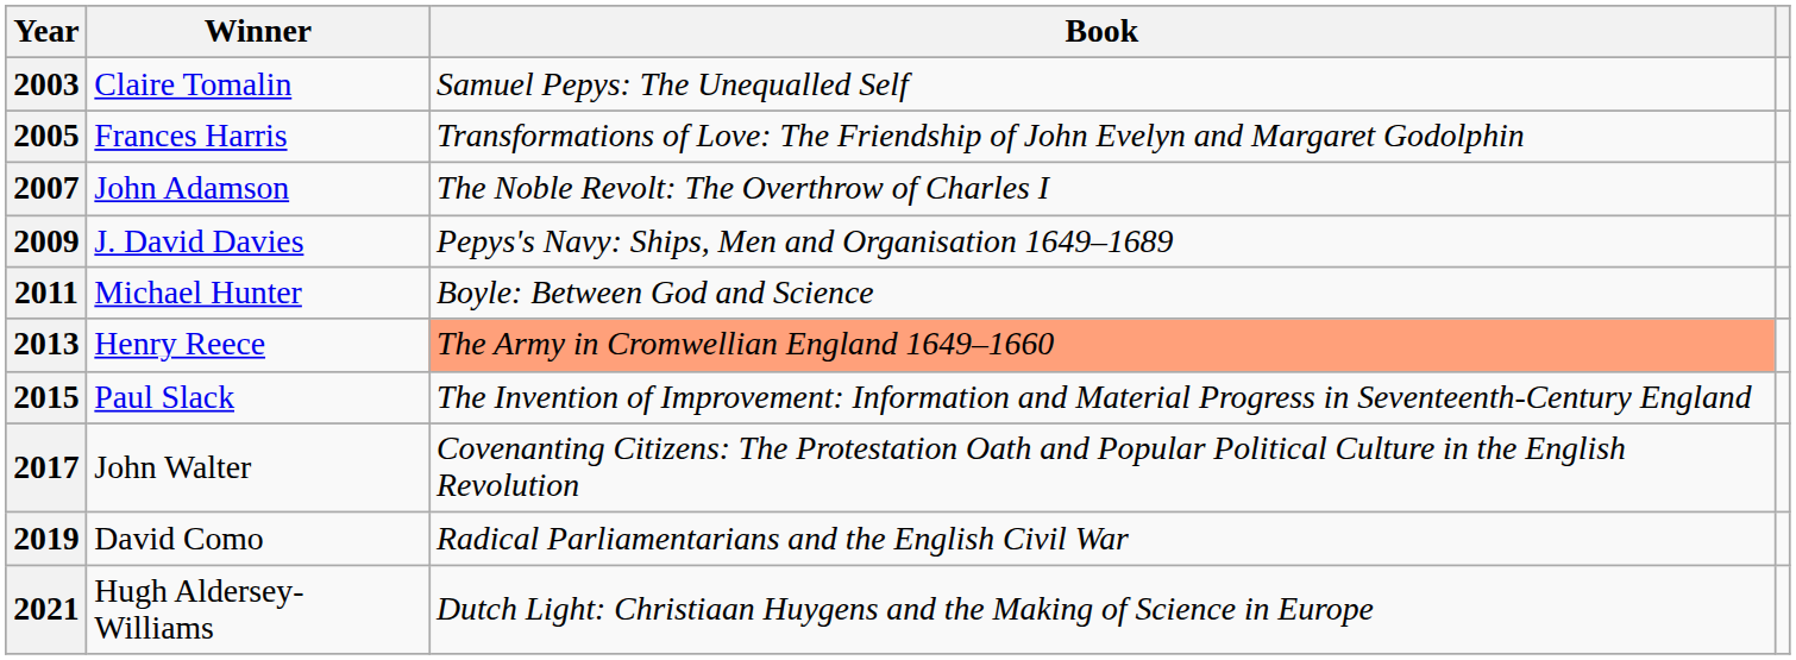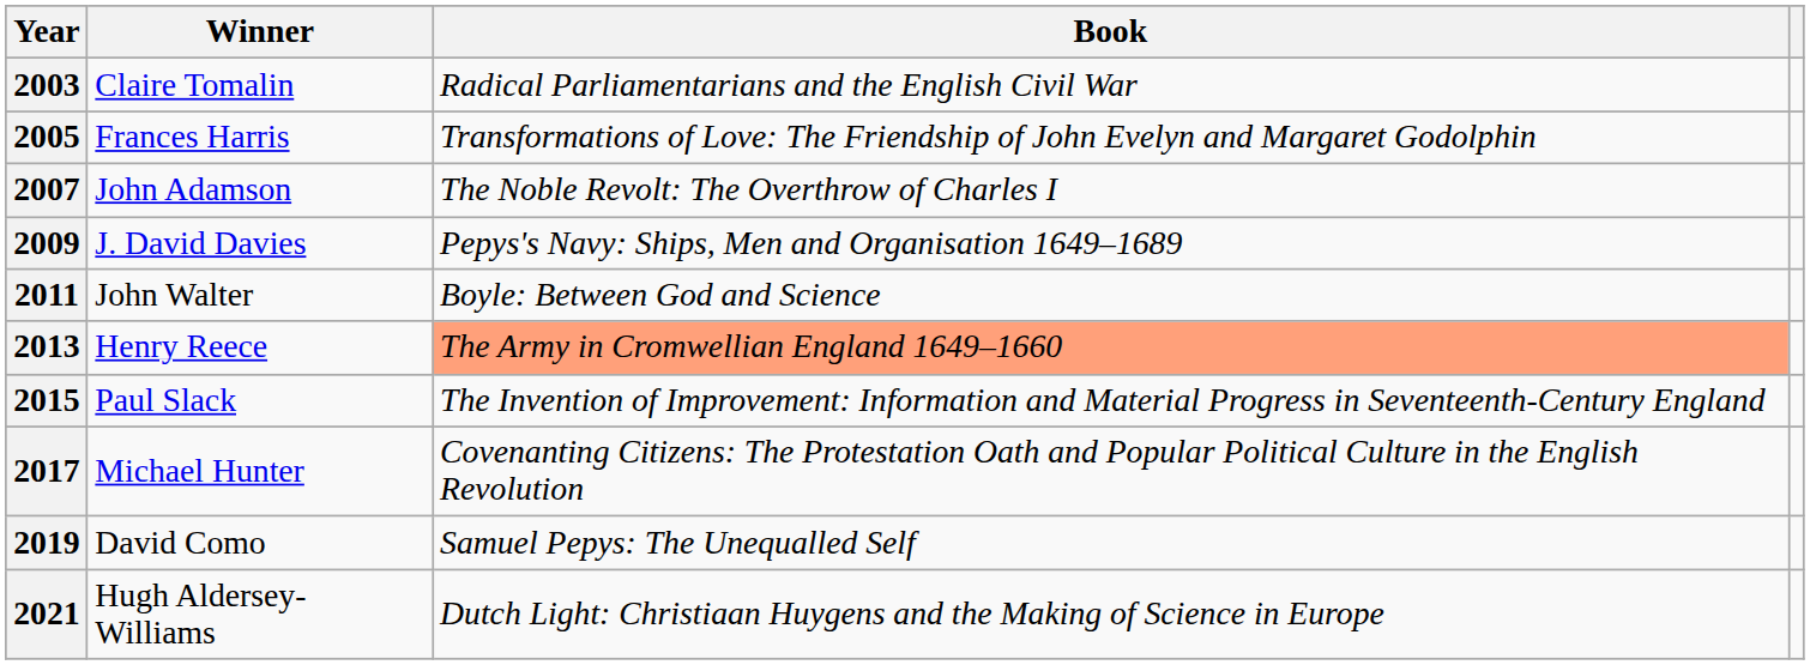2003 | Book: Samuel Pepys: The Unequalled Self -> Radical Parliamentarians and the English Civil War
2011 | Winner: Michael Hunter -> John Walter
2017 | Winner: John Walter -> Michael Hunter
2019 | Book: Radical Parliamentarians and the English Civil War -> Samuel Pepys: The Unequalled Self
